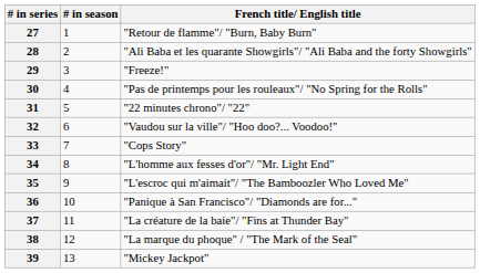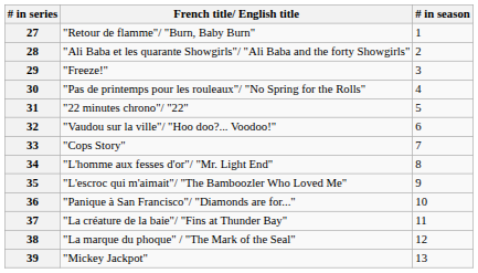columns swapped: # in season <-> French title/ English title
